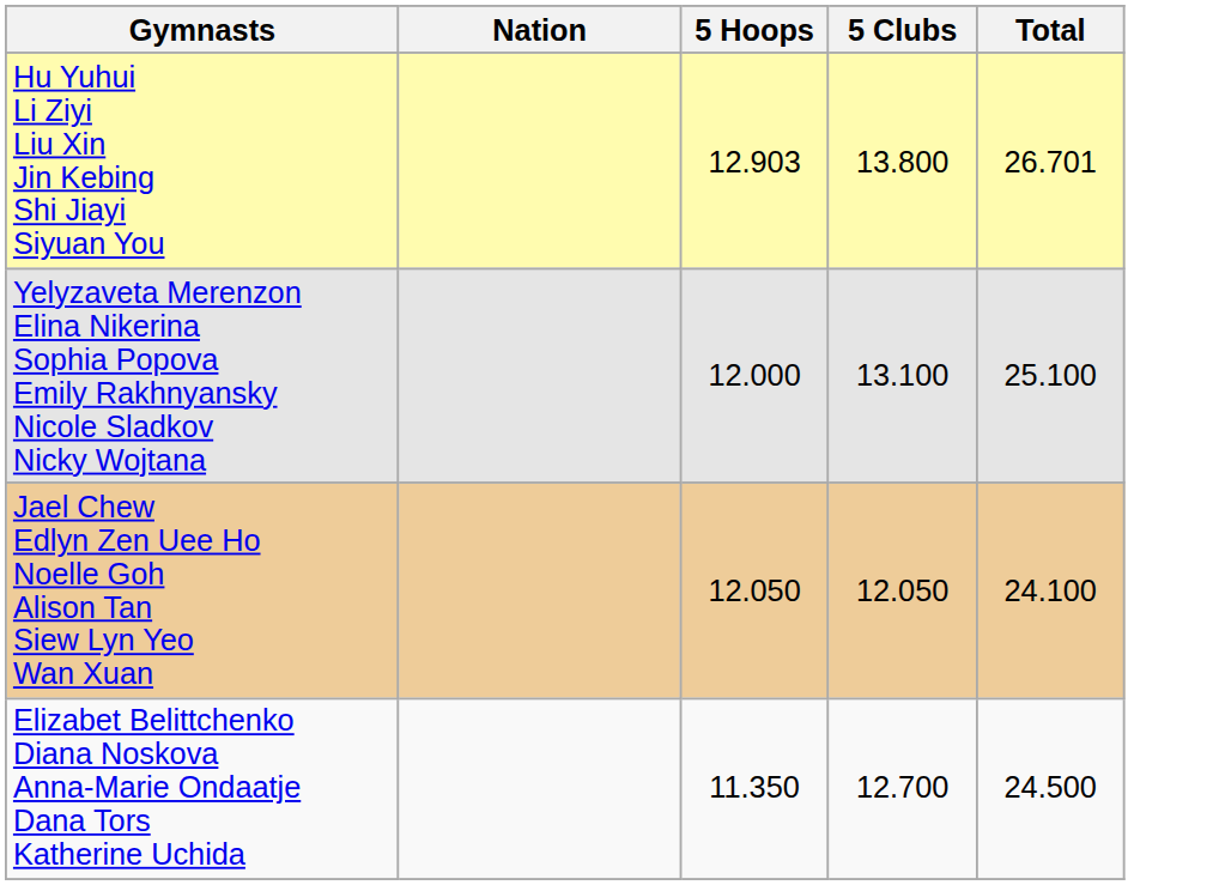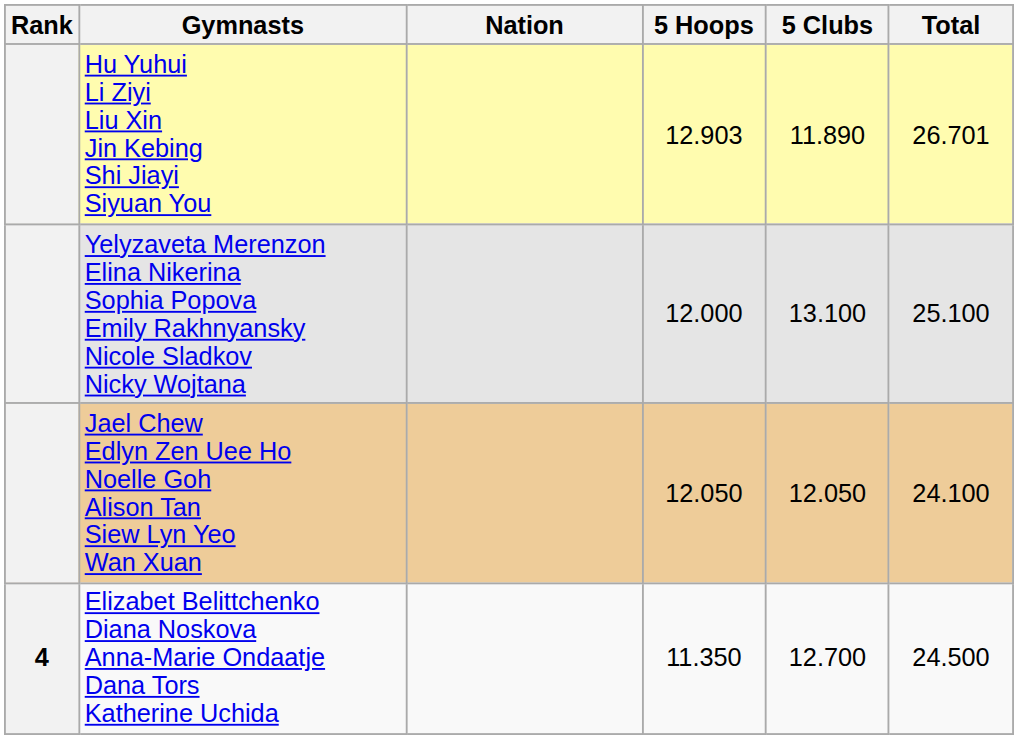+ column: Rank | 4
Hu Yuhui Li Ziyi Liu Xin Jin Kebing Shi Jiayi Siyuan You | 5 Clubs: 13.800 -> 11.890
